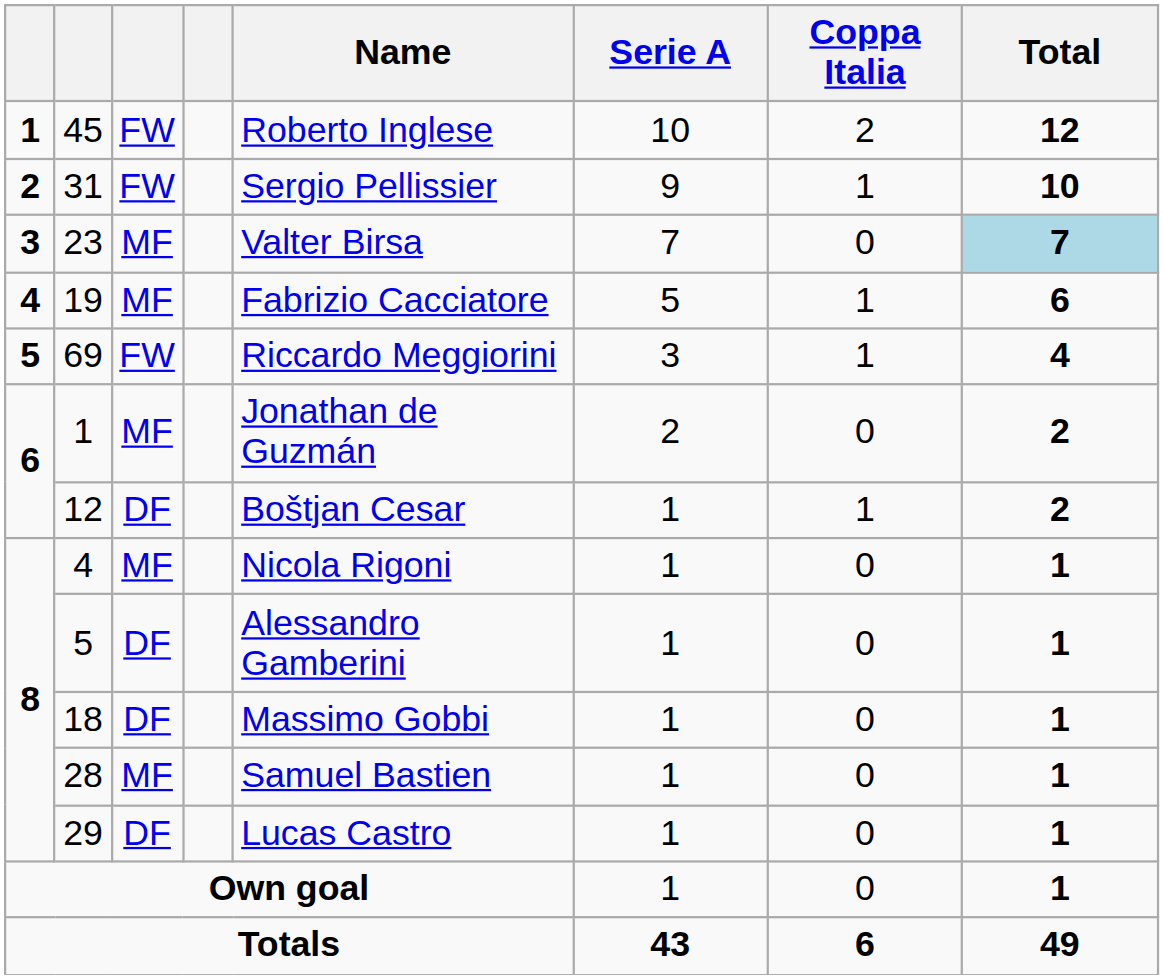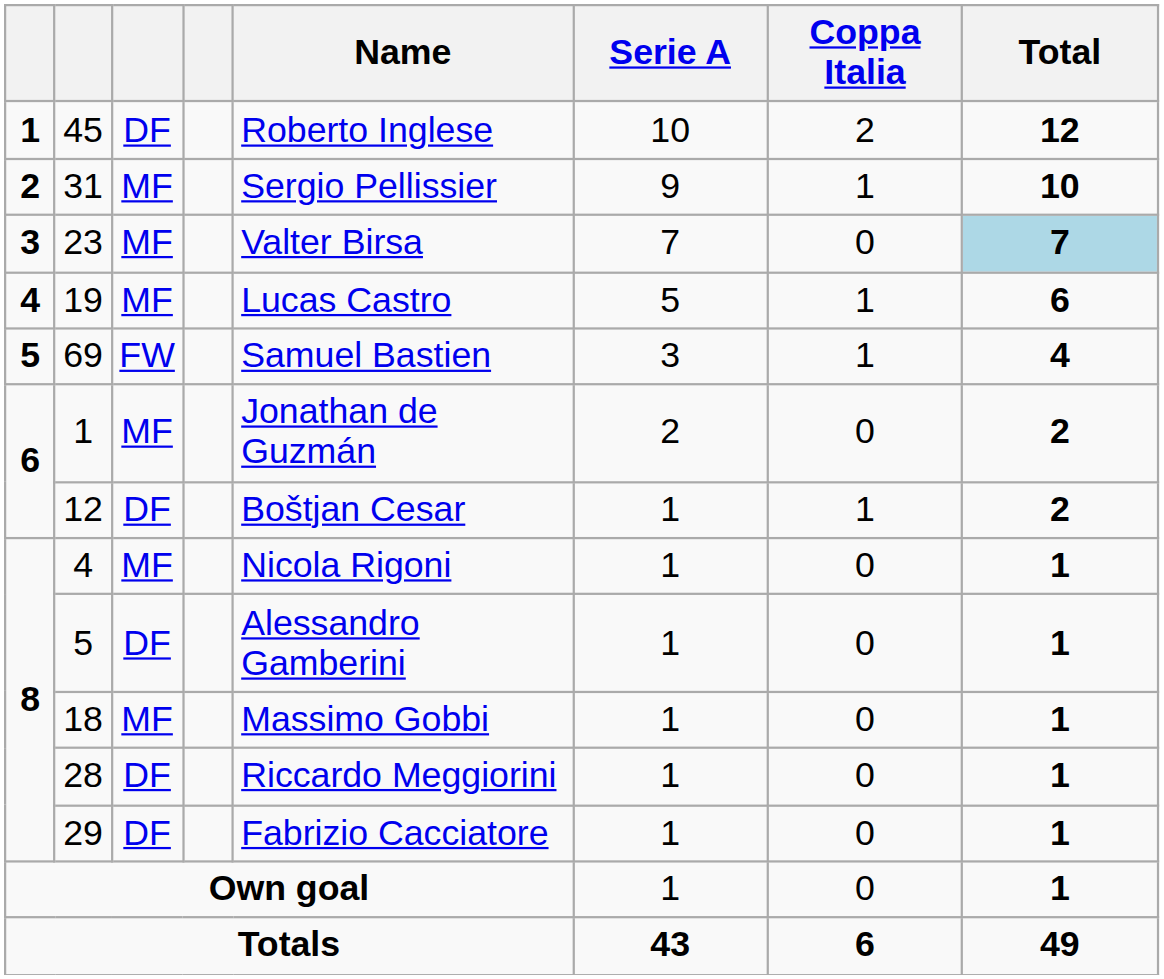45 | column 3: FW -> DF
31 | column 3: FW -> MF
19 | Name: Fabrizio Cacciatore -> Lucas Castro
69 | Name: Riccardo Meggiorini -> Samuel Bastien
18 | column 3: DF -> MF
28 | column 3: MF -> DF
28 | Name: Samuel Bastien -> Riccardo Meggiorini
29 | Name: Lucas Castro -> Fabrizio Cacciatore
